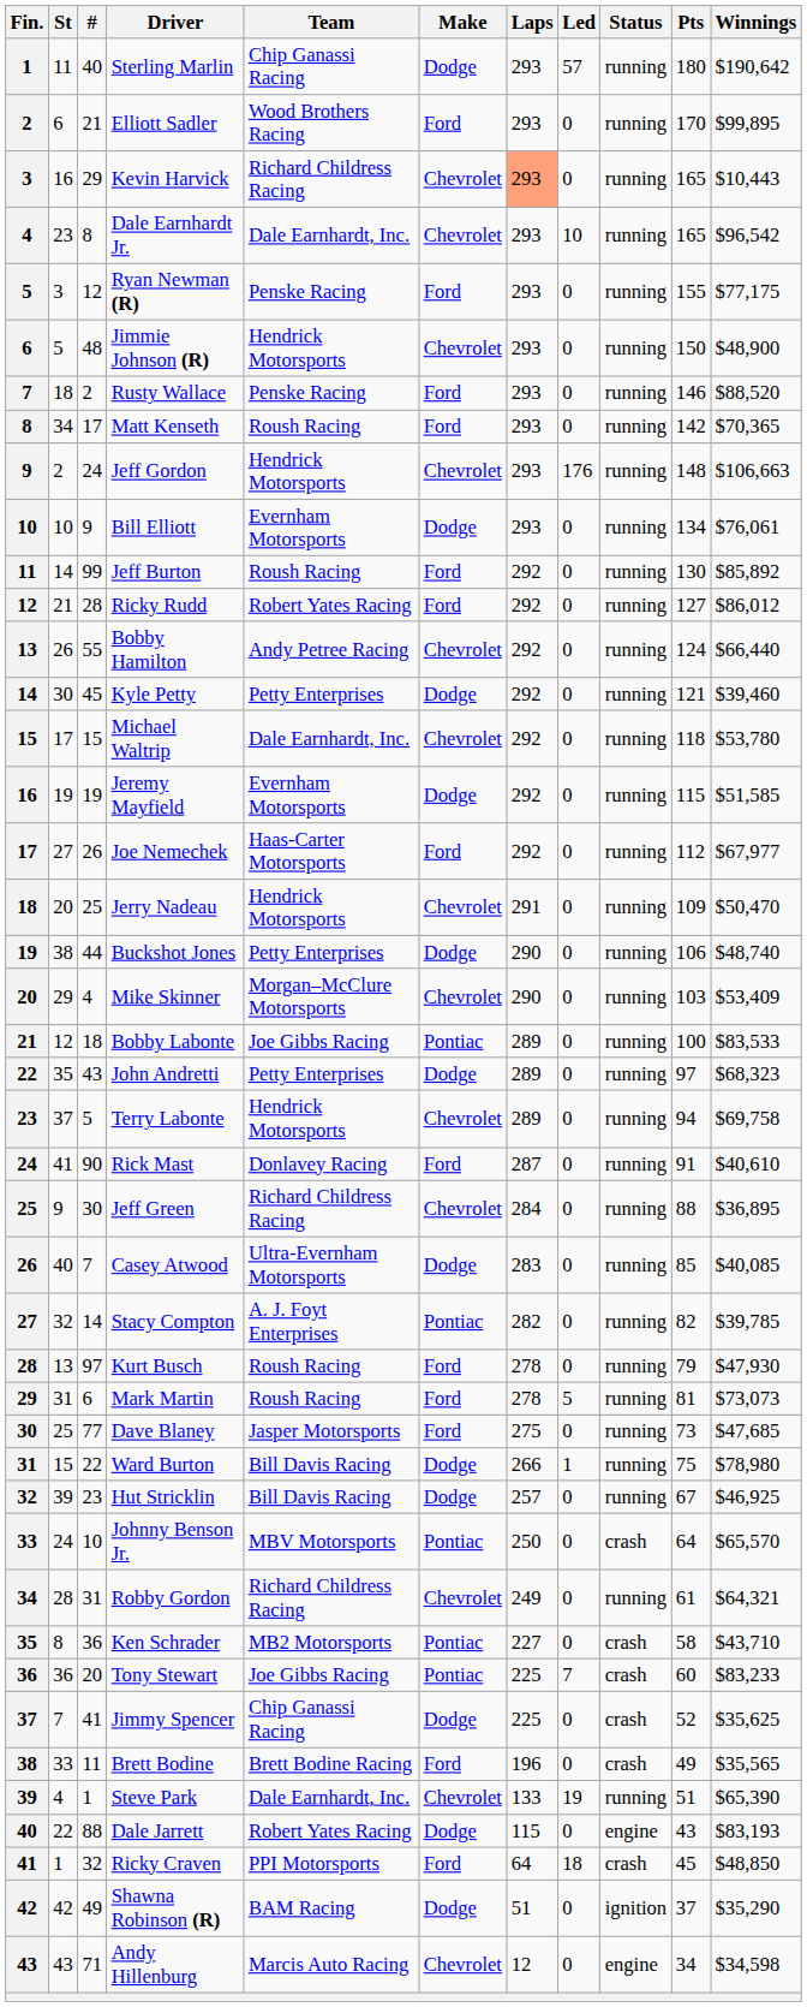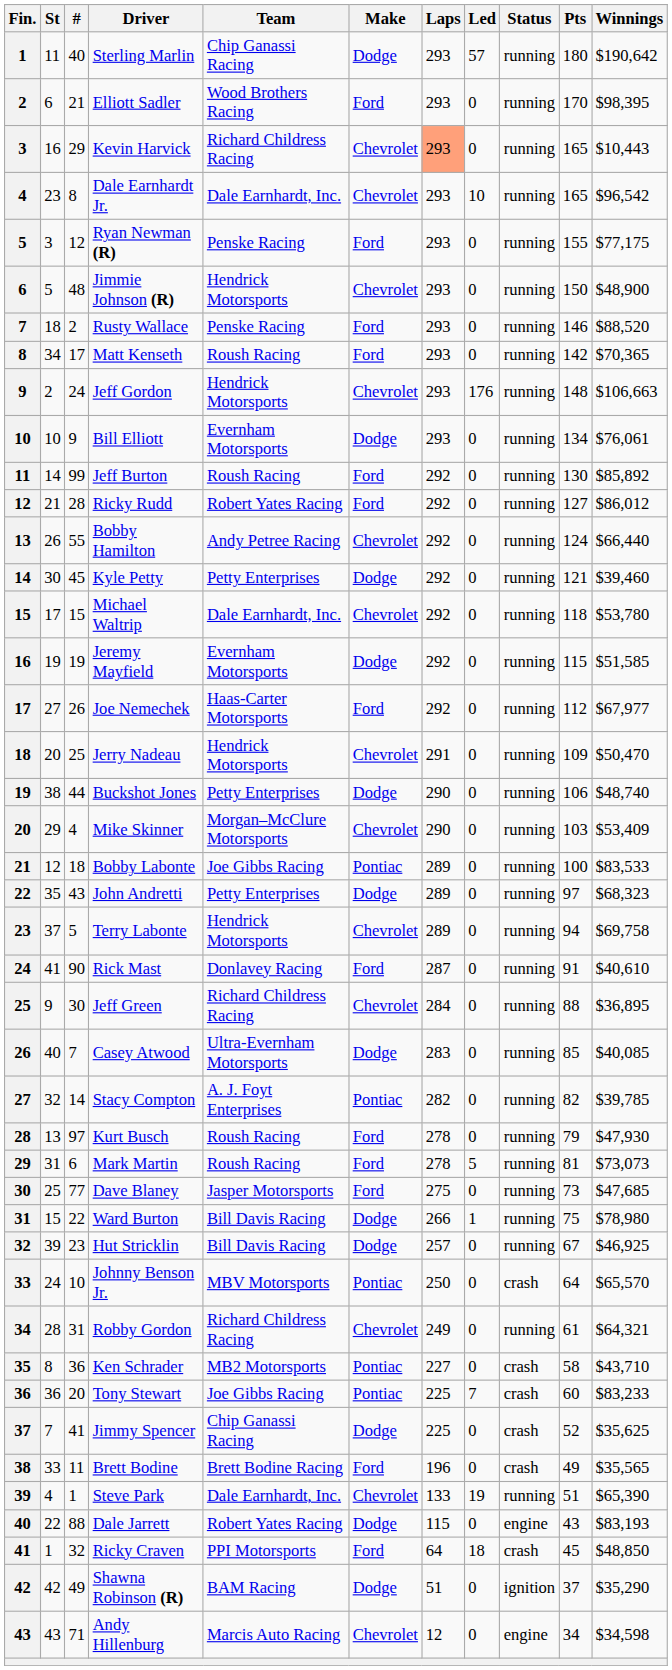Elliott Sadler | Winnings: $99,895 -> $98,395
